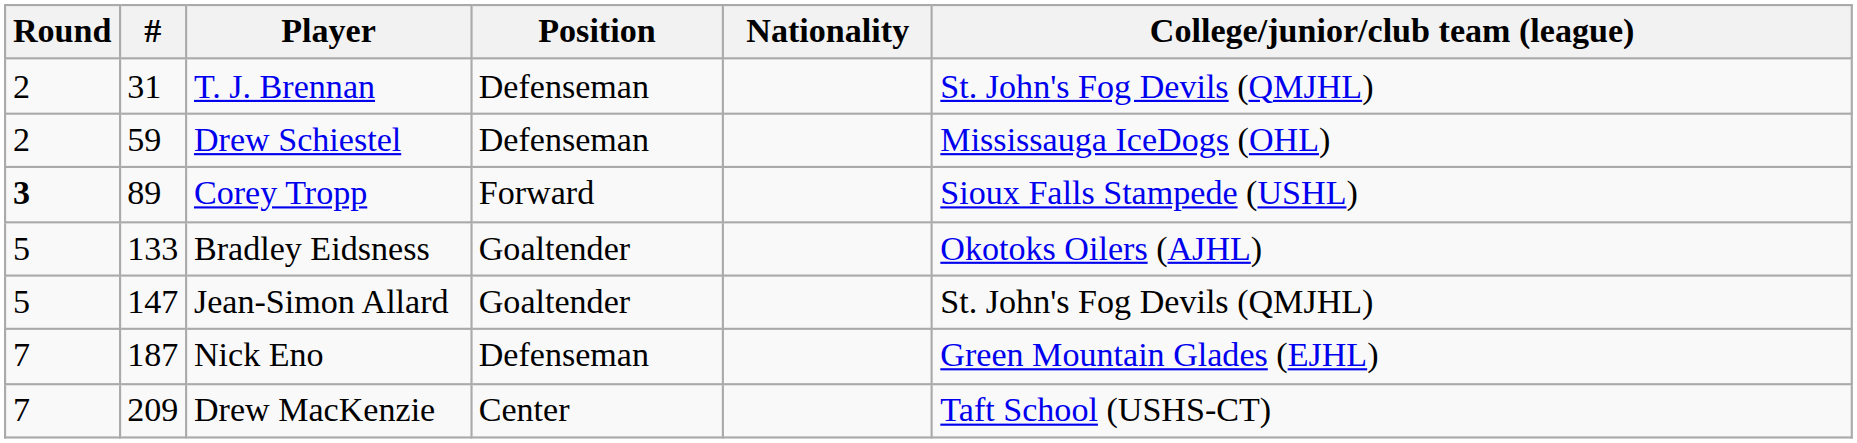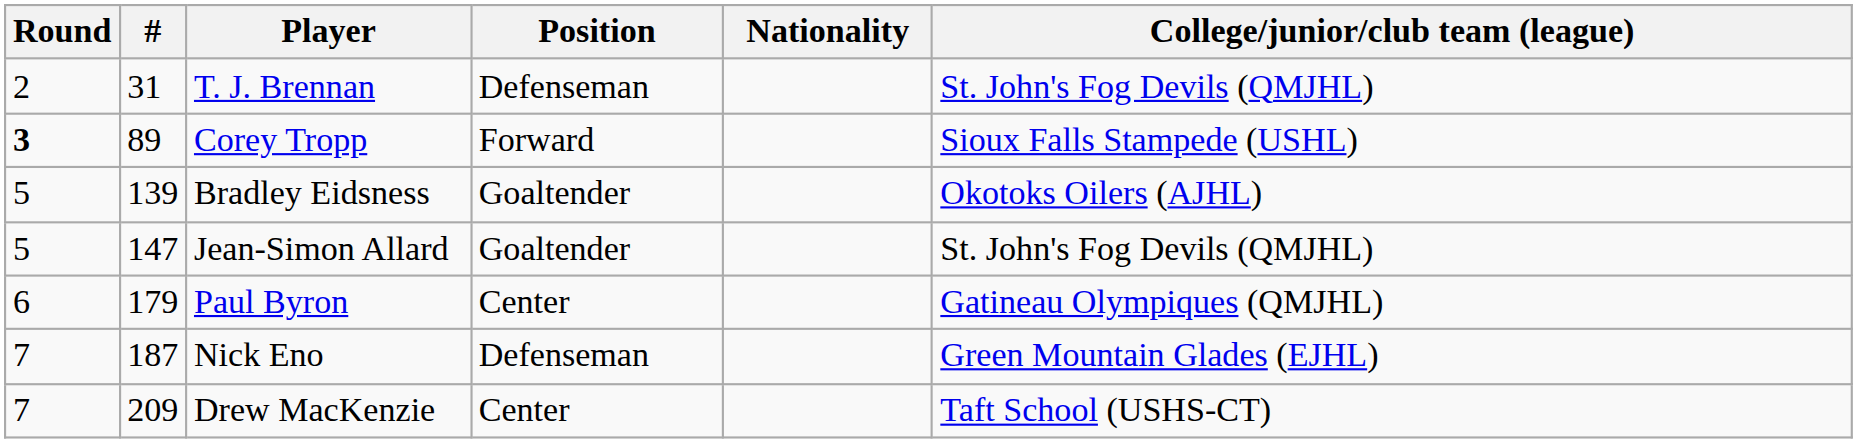- row: 2 | 59 | Drew Schiestel | Defenseman | Mississauga IceDogs (OHL)
Bradley Eidsness | #: 133 -> 139
+ row: 6 | 179 | Paul Byron | Center | Gatineau Olympiques (QMJHL)
